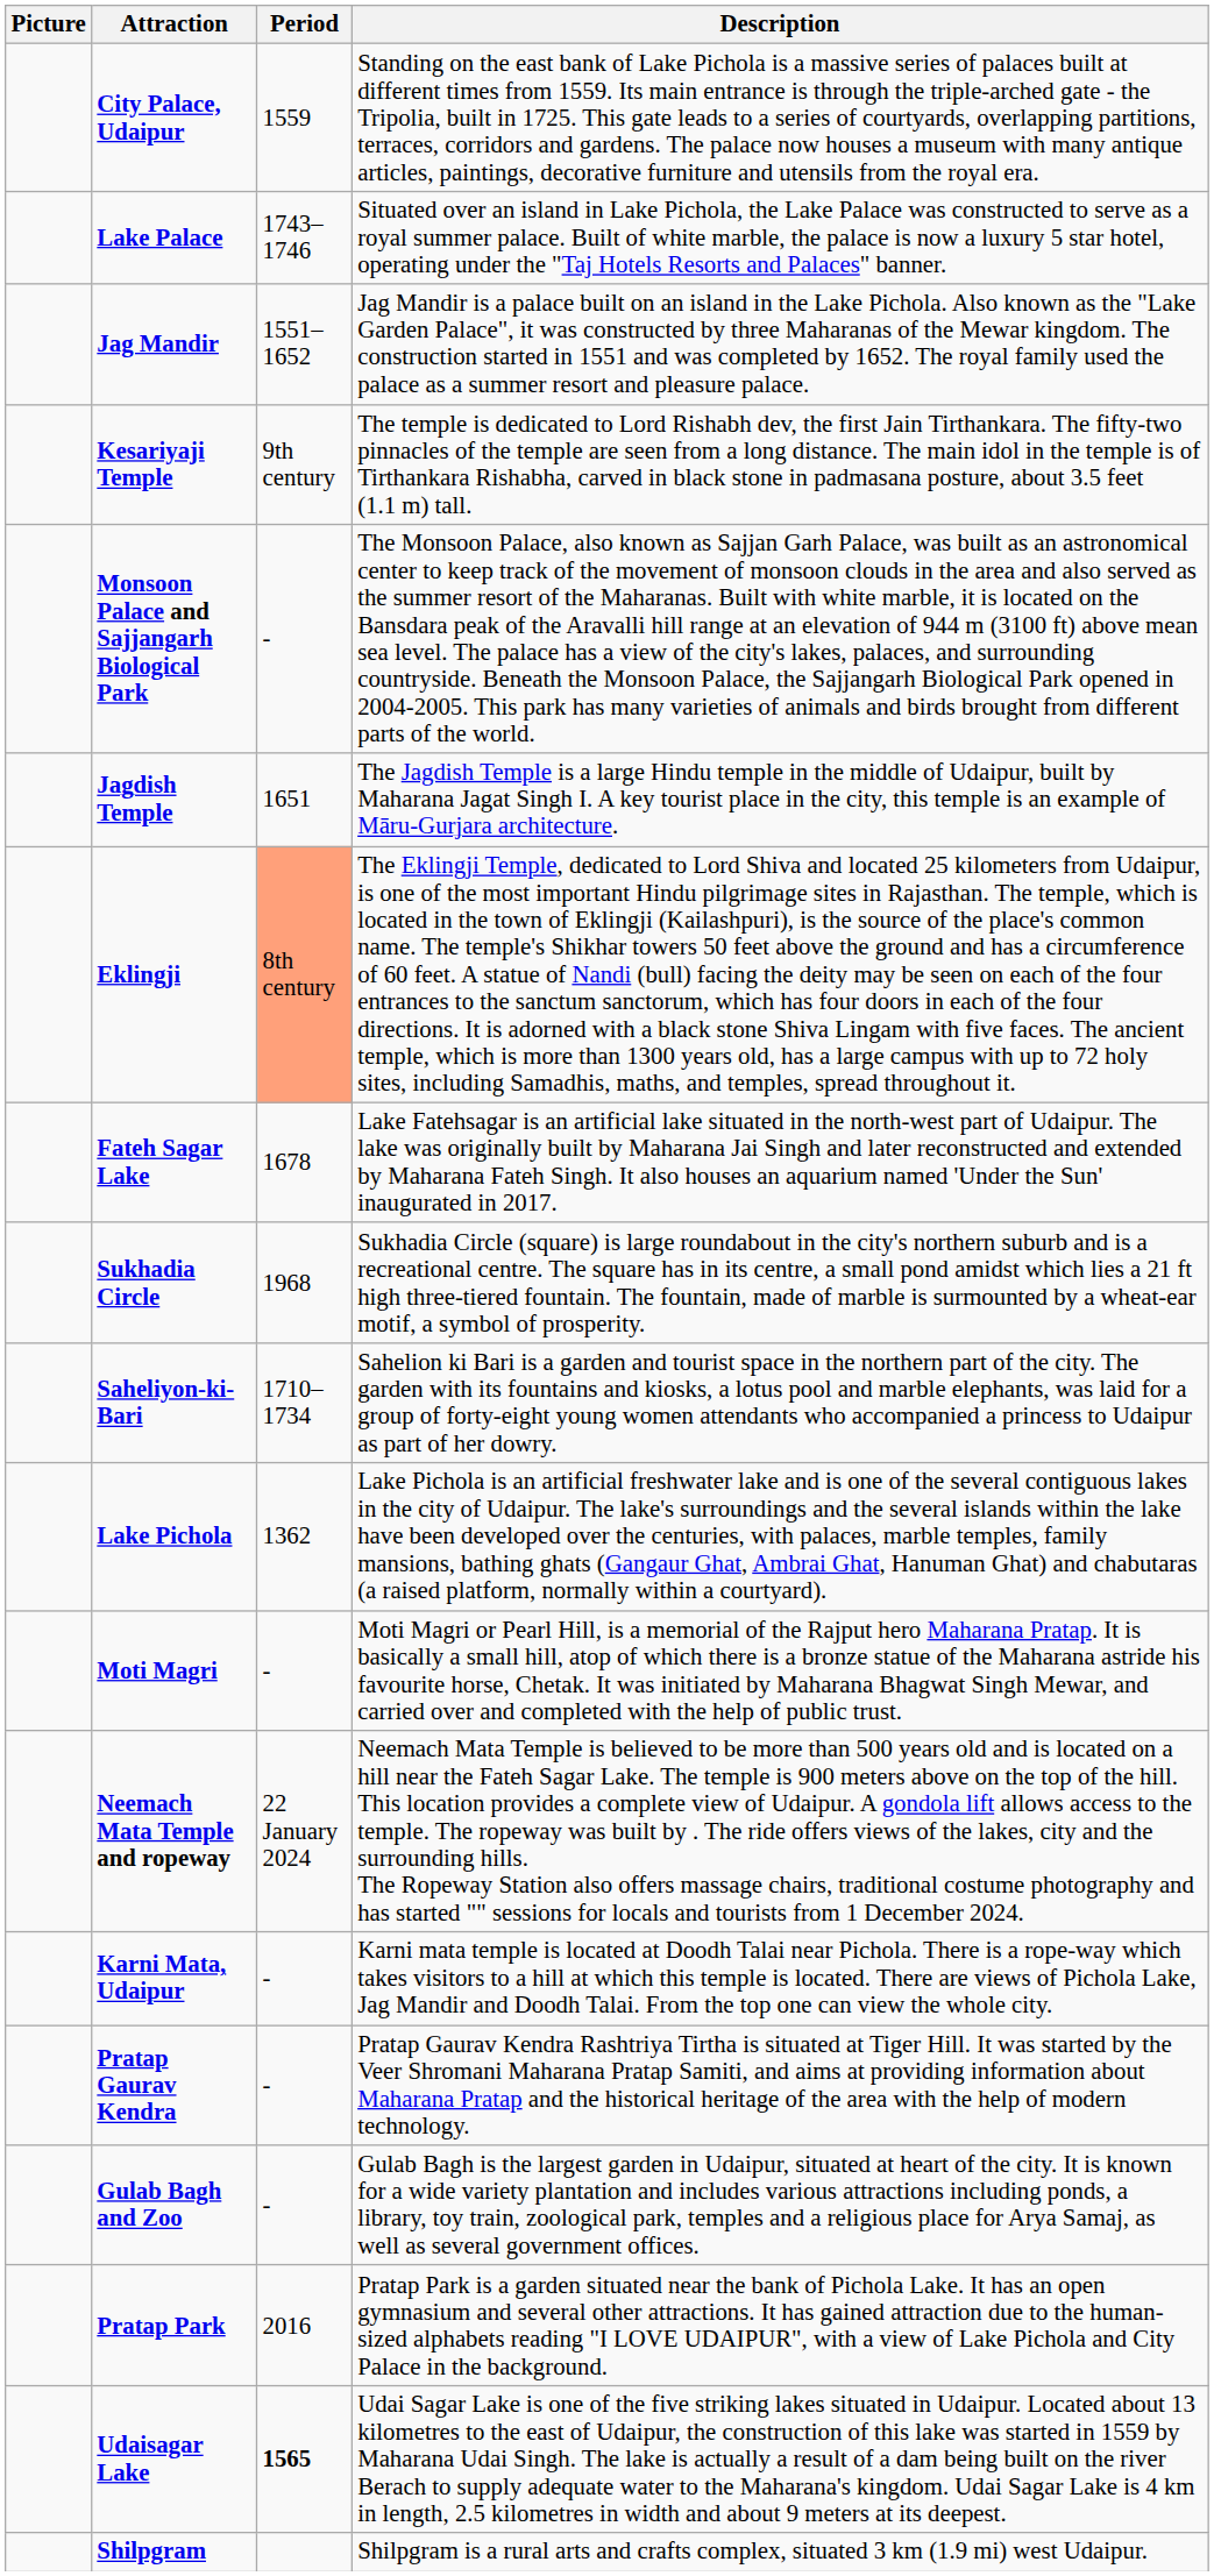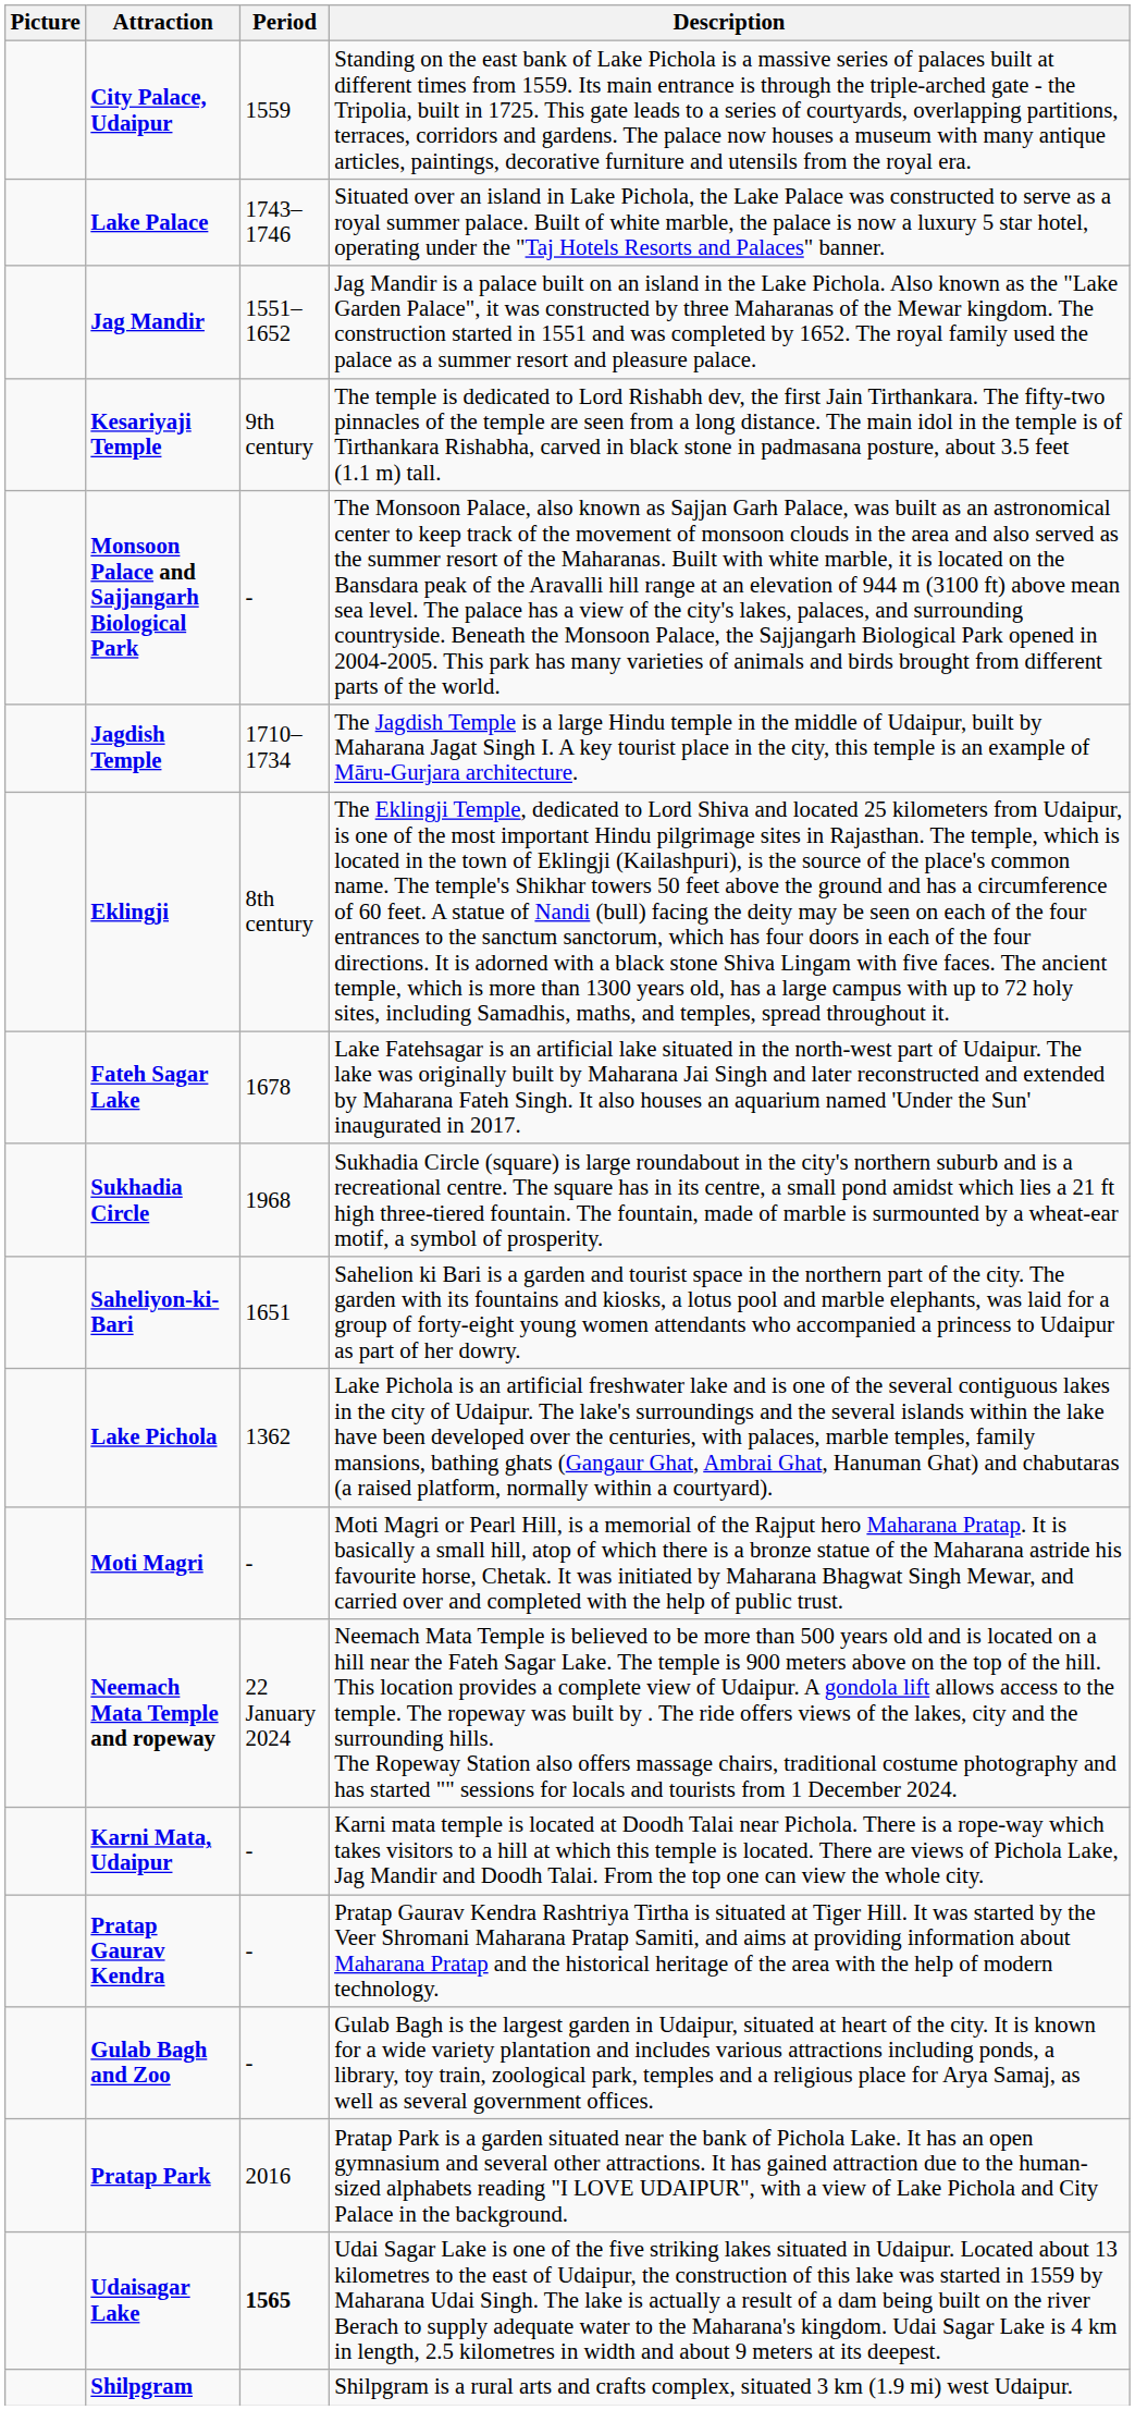Jagdish Temple | Period: 1651 -> 1710–1734
Eklingji | Period: lightsalmon background -> no background
Saheliyon-ki-Bari | Period: 1710–1734 -> 1651
